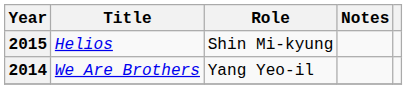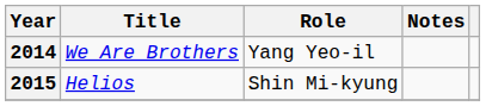rows swapped: 2014 <-> 2015
